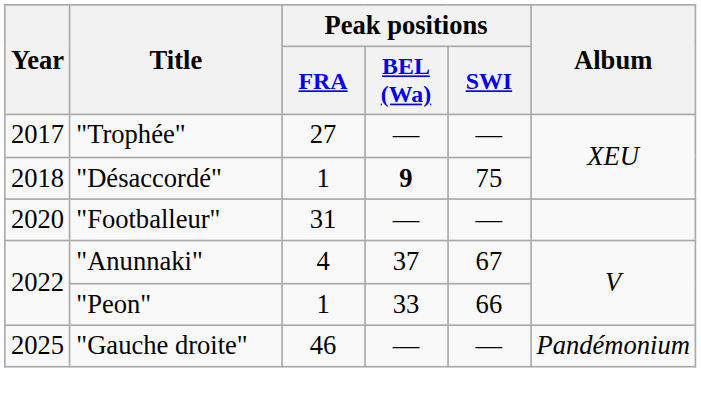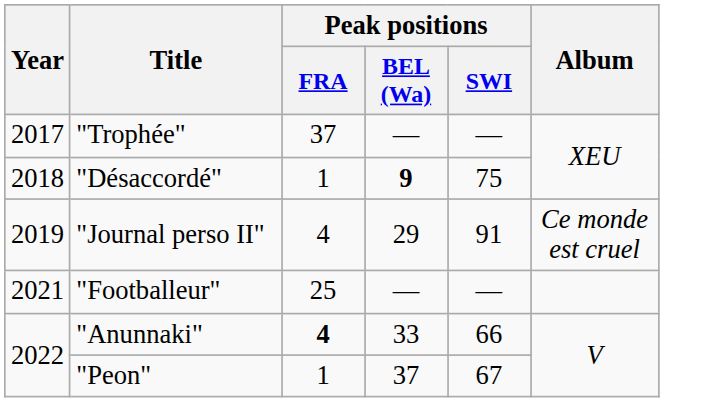"Trophée" | Peak positions / FRA: 27 -> 37
+ row: 2019 | "Journal perso II" | 4 | 29 | 91 | Ce monde est cruel
"Footballeur" | Year: 2020 -> 2021
"Footballeur" | Peak positions / FRA: 31 -> 25
"Anunnaki" | Peak positions / FRA: normal -> bold
"Anunnaki" | Peak positions / BEL (Wa): 37 -> 33
"Anunnaki" | Peak positions / SWI: 67 -> 66
"Peon" | Peak positions / BEL (Wa): 33 -> 37
"Peon" | Peak positions / SWI: 66 -> 67
- row: 2025 | "Gauche droite" | 46 | — | — | Pandémonium
